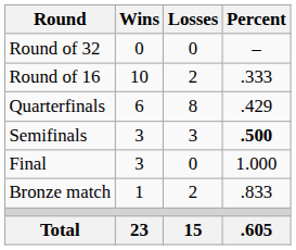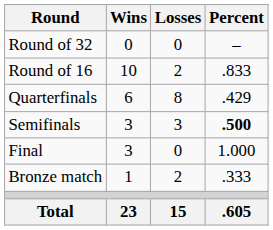Round of 16 | Percent: .333 -> .833
Bronze match | Percent: .833 -> .333
